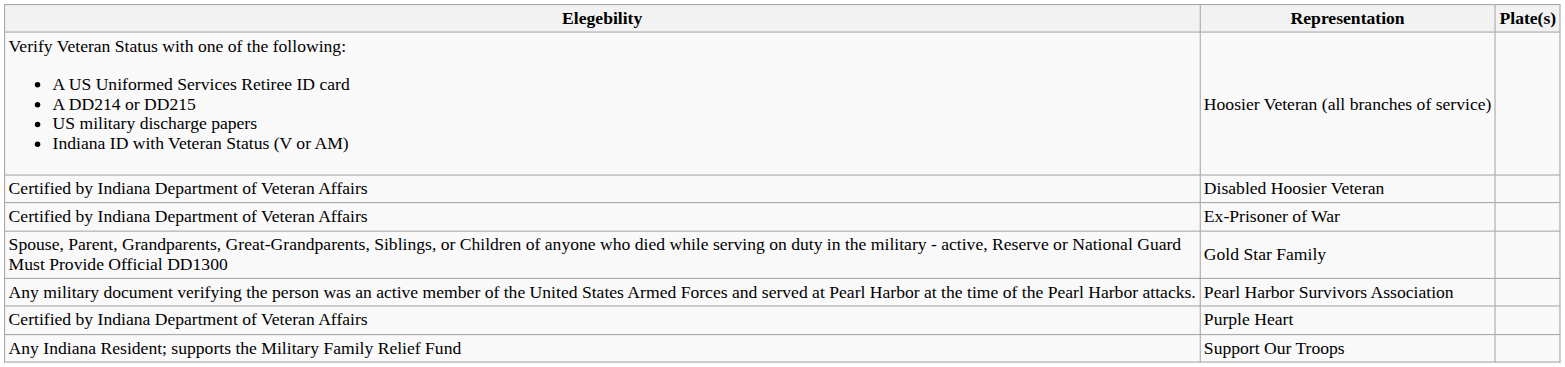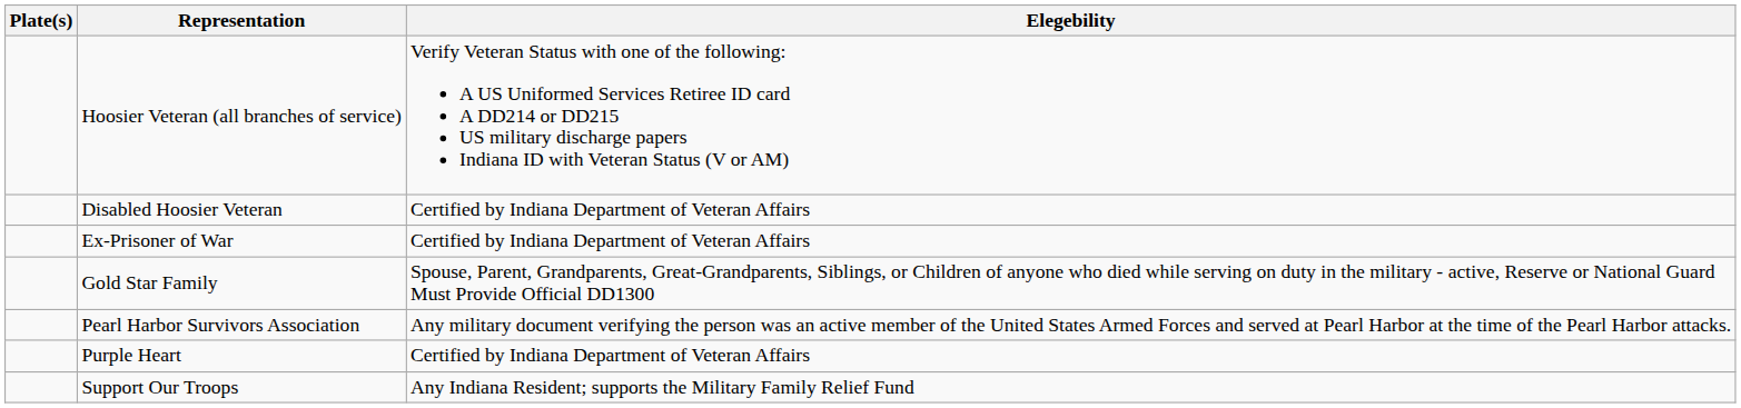columns swapped: Plate(s) <-> Elegebility
